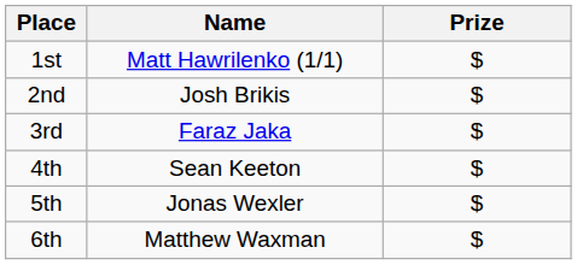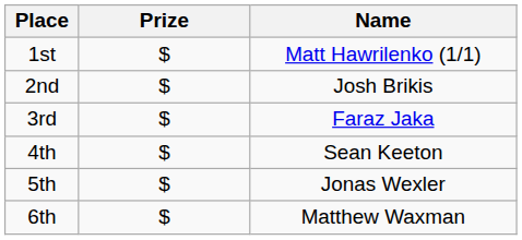columns swapped: Name <-> Prize
